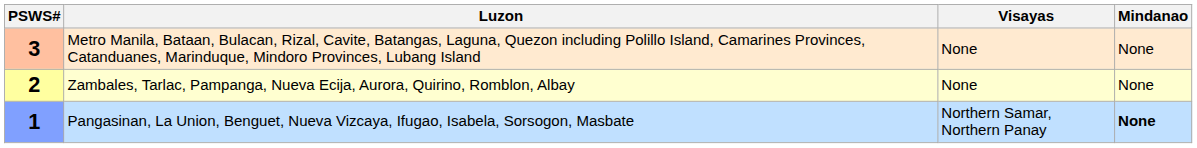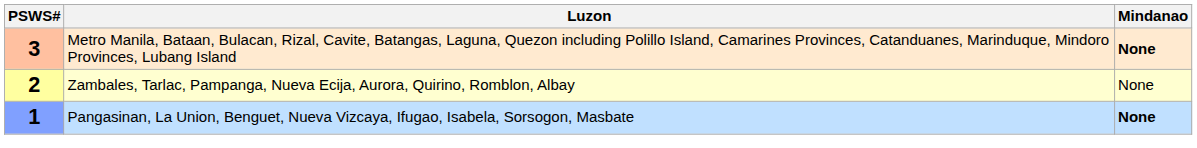- column: Visayas | None | None | Northern Samar, Northern Panay
3 | Mindanao: normal -> bold
